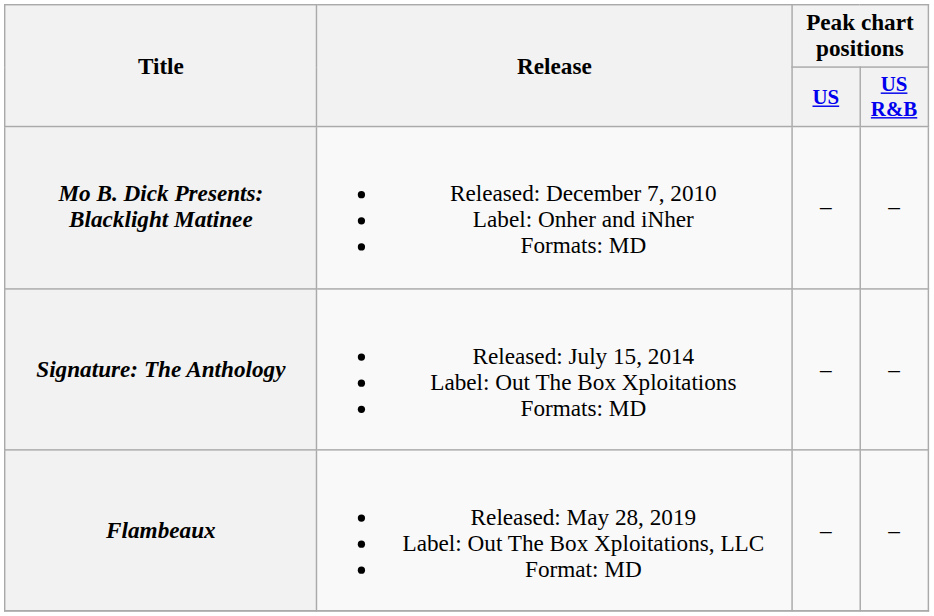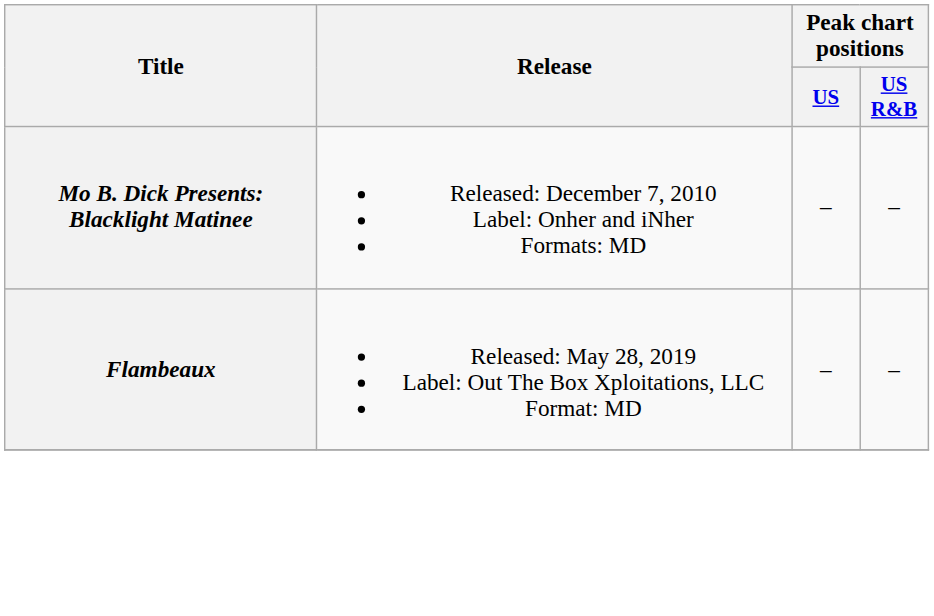- row: Signature: The Anthology | Released: July 15, 2014 Label: Out The Box Xploitations Formats: MD | – | –
